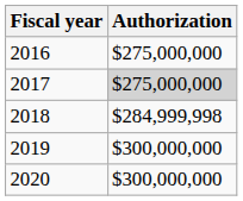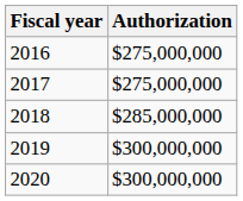2017 | Authorization: lightgrey background -> no background
2018 | Authorization: $284,999,998 -> $285,000,000
